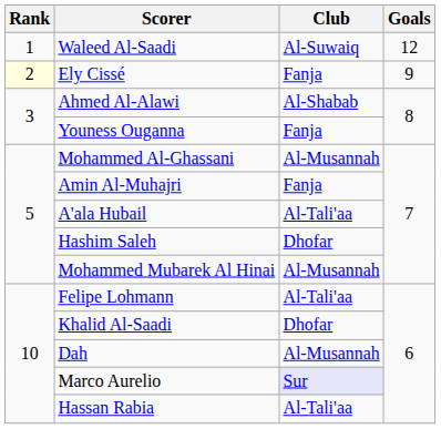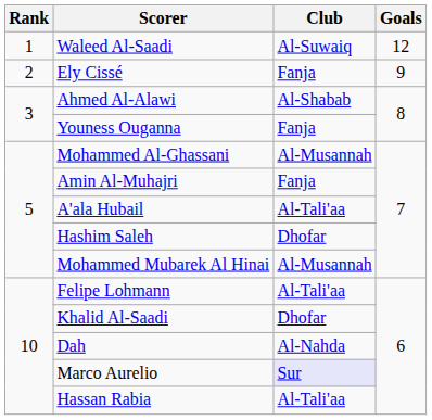Ely Cissé | Rank: lightyellow background -> no background
Dah | Club: Al-Musannah -> Al-Nahda
